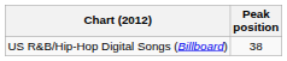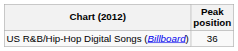US R&B/Hip-Hop Digital Songs (Billboard) | Peak position: 38 -> 36
